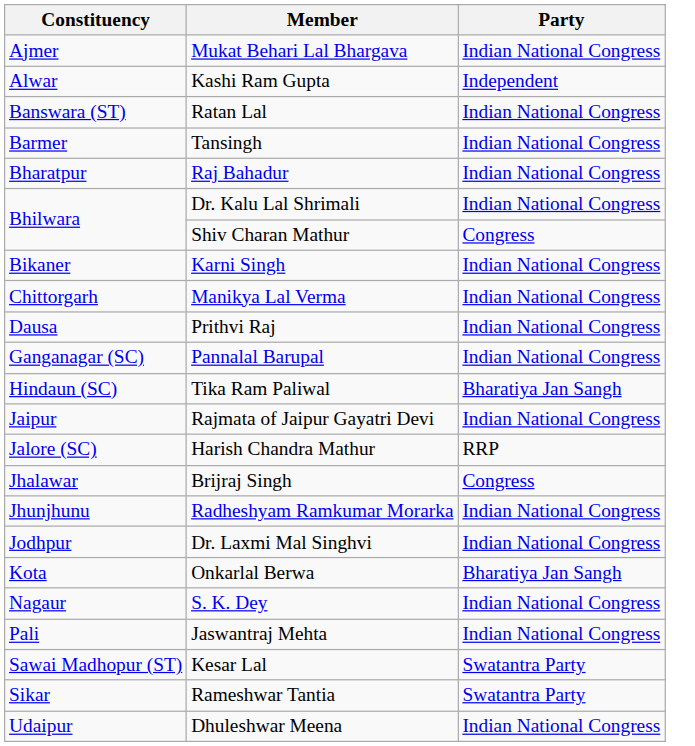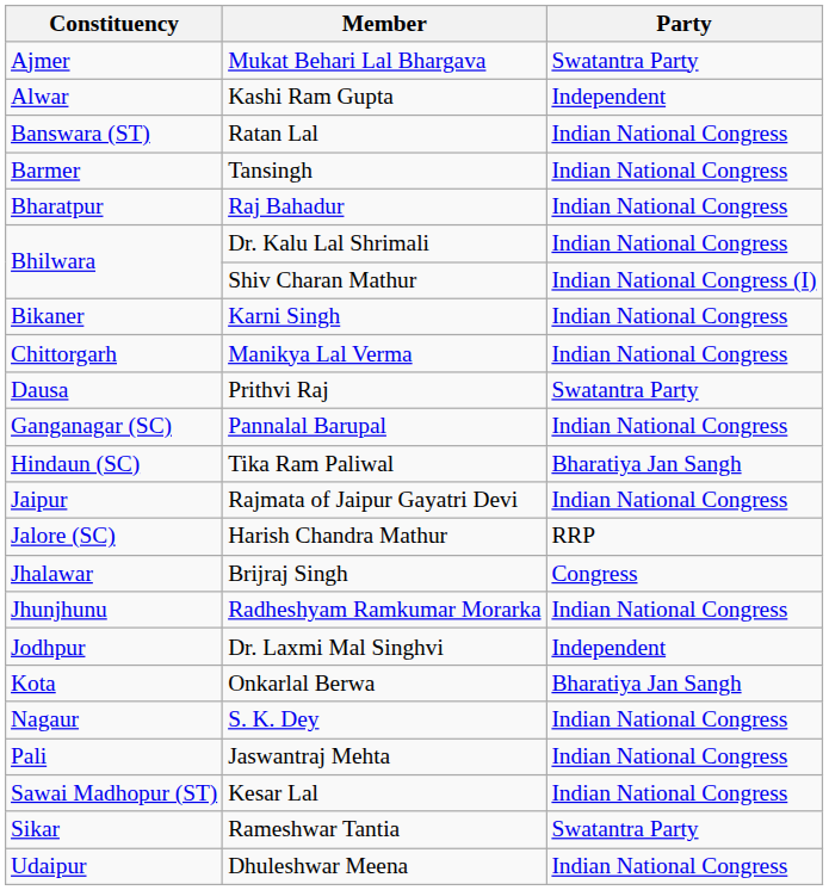Mukat Behari Lal Bhargava | Party: Indian National Congress -> Swatantra Party
Shiv Charan Mathur | Party: Congress -> Indian National Congress (I)
Prithvi Raj | Party: Indian National Congress -> Swatantra Party
Dr. Laxmi Mal Singhvi | Party: Indian National Congress -> Independent
Kesar Lal | Party: Swatantra Party -> Indian National Congress
